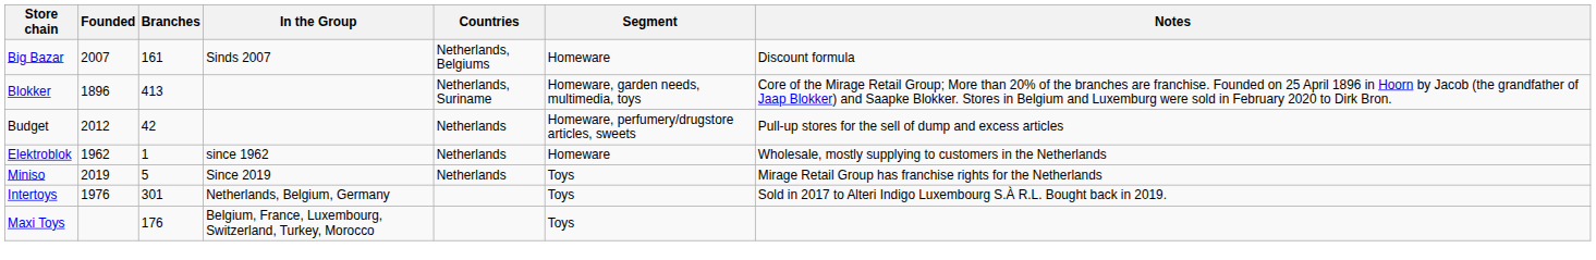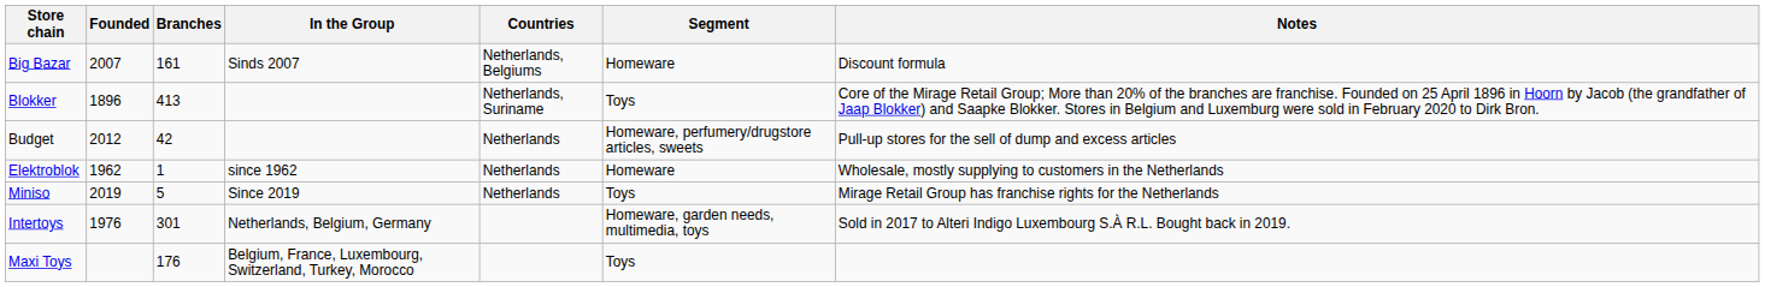Blokker | Segment: Homeware, garden needs, multimedia, toys -> Toys
Intertoys | Segment: Toys -> Homeware, garden needs, multimedia, toys
